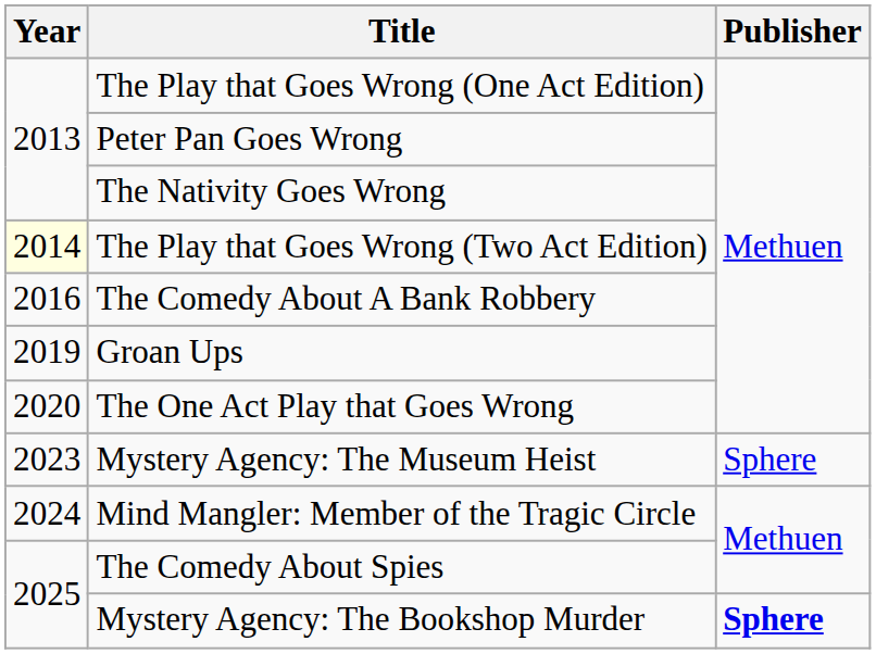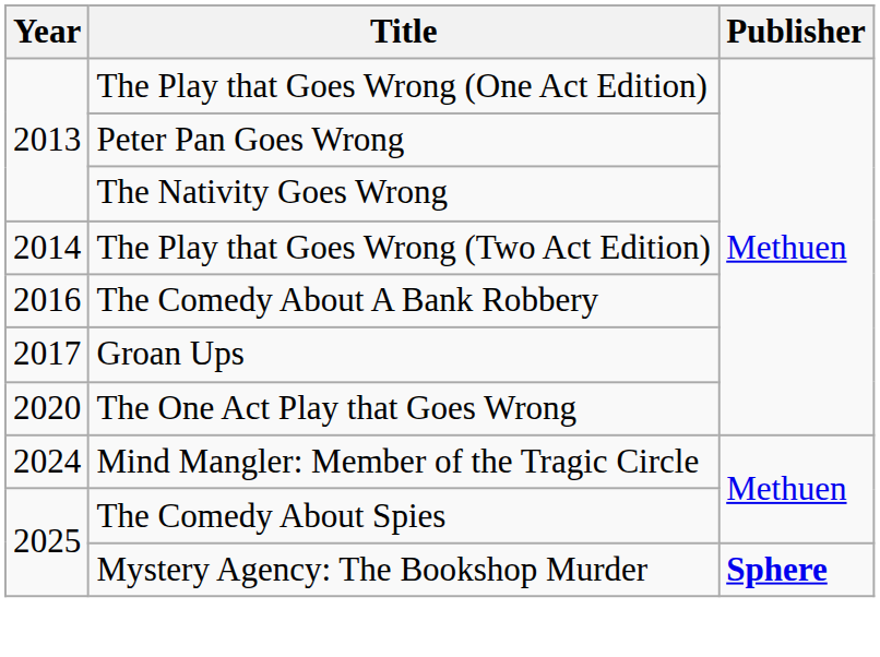The Play that Goes Wrong (Two Act Edition) | Year: lightyellow background -> no background
Groan Ups | Year: 2019 -> 2017
- row: 2023 | Mystery Agency: The Museum Heist | Sphere
